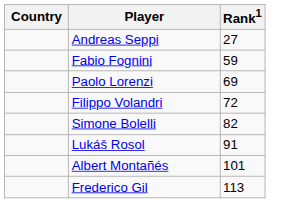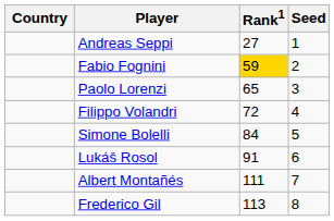+ column: Seed | 1 | 2 | 3 | 4 | 5 | 6 | 7 | 8
Fabio Fognini | Rank1: no background -> gold background
Paolo Lorenzi | Rank1: 69 -> 65
Simone Bolelli | Rank1: 82 -> 84
Albert Montañés | Rank1: 101 -> 111
